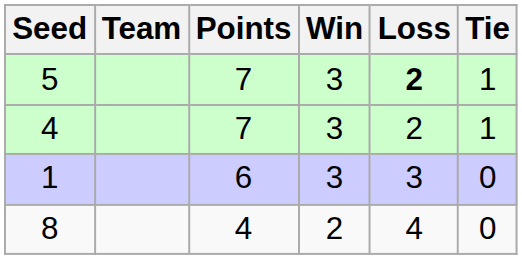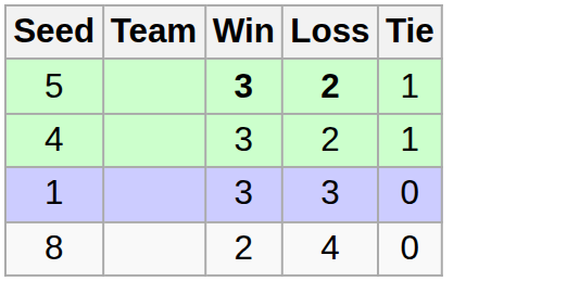- column: Points | 7 | 7 | 6 | 4
5 | Win: normal -> bold
